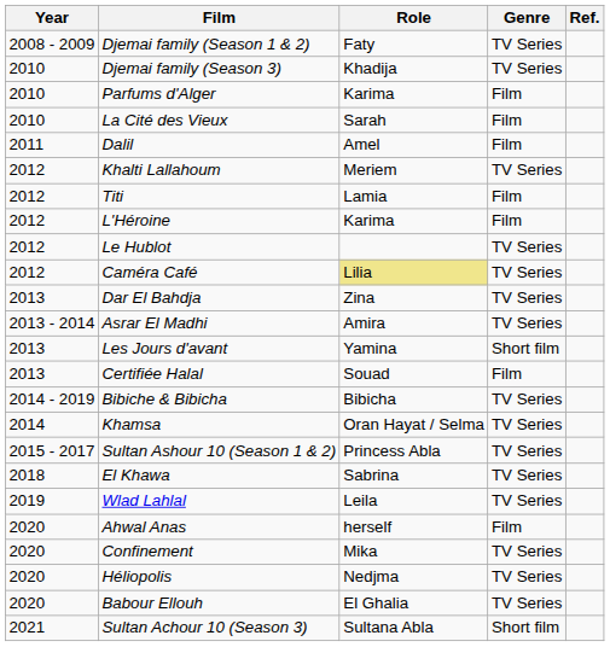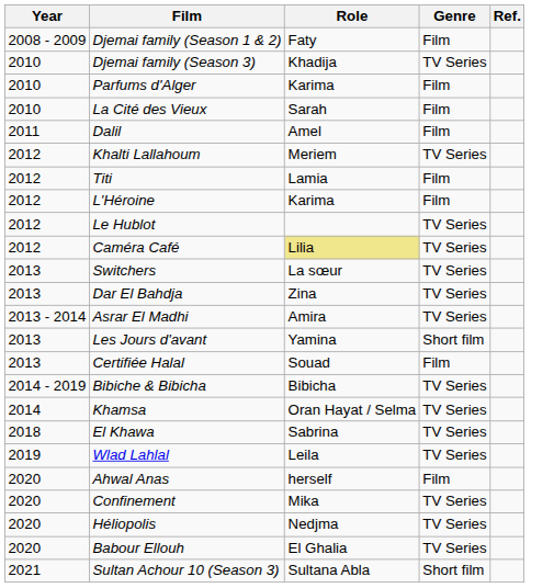Djemai family (Season 1 & 2) | Genre: TV Series -> Film
+ row: 2013 | Switchers | La sœur | TV Series
- row: 2015 - 2017 | Sultan Ashour 10 (Season 1 & 2) | Princess Abla | TV Series
